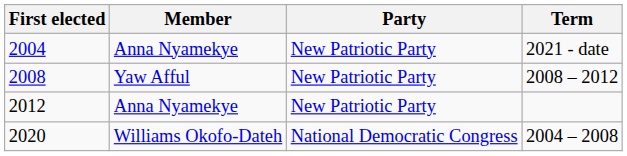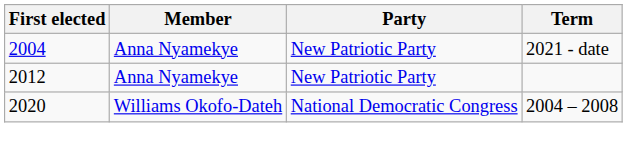- row: 2008 | Yaw Afful | New Patriotic Party | 2008 – 2012
